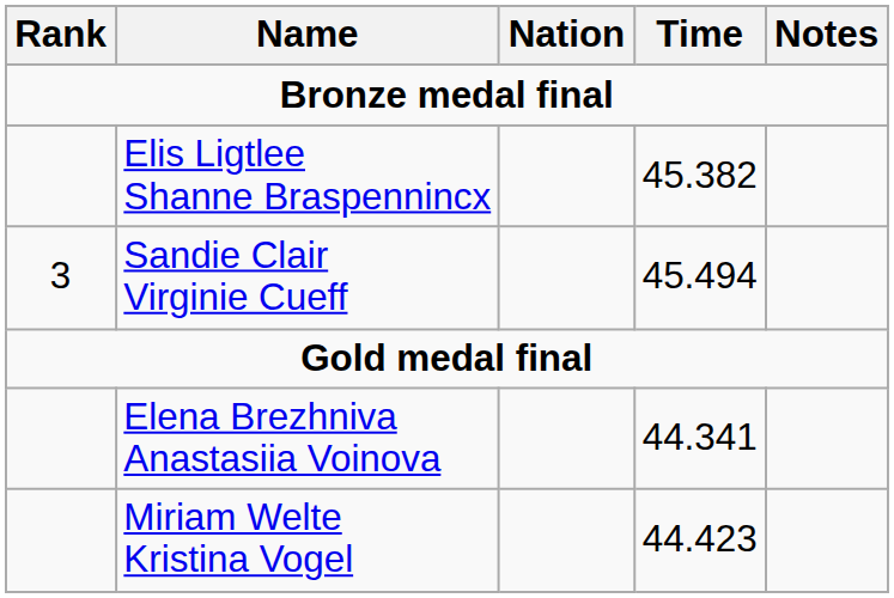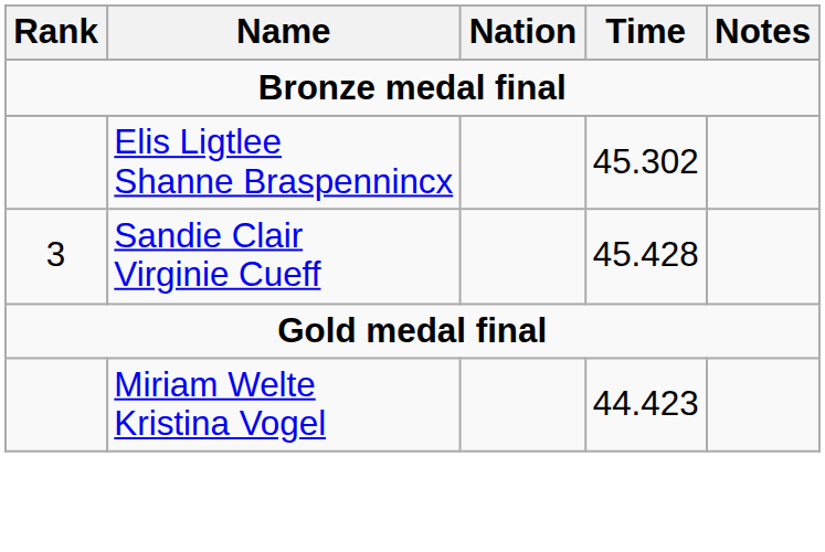Elis Ligtlee Shanne Braspennincx | Time: 45.382 -> 45.302
Sandie Clair Virginie Cueff | Time: 45.494 -> 45.428
- row: Elena Brezhniva Anastasiia Voinova | 44.341
